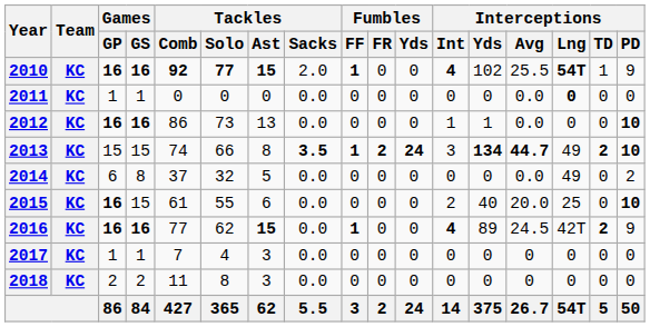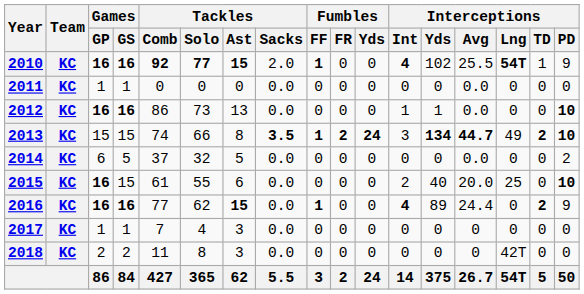2011 | Interceptions / Lng: bold -> normal
2014 | Games / GS: 8 -> 5
2014 | Interceptions / Lng: 49 -> 0
2016 | Interceptions / Avg: 24.5 -> 24.4
2016 | Interceptions / Lng: 42T -> 0
2018 | Interceptions / Lng: 0 -> 42T
